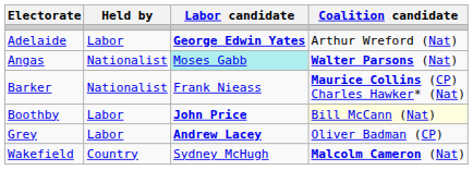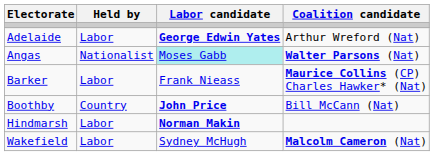Barker | Held by: Nationalist -> Labor
Boothby | Held by: Labor -> Country
Boothby | Coalition candidate: lightyellow background -> no background
- row: Grey | Labor | Andrew Lacey | Oliver Badman (CP)
+ row: Hindmarsh | Labor | Norman Makin
Wakefield | Held by: Country -> Labor
